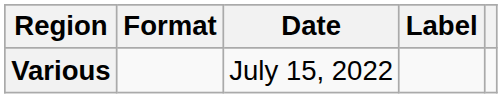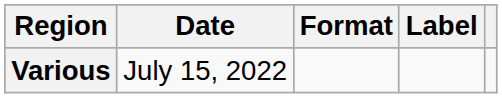columns swapped: Date <-> Format
